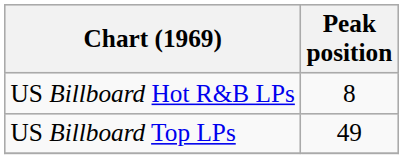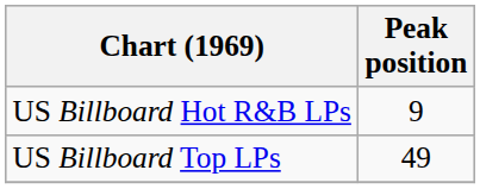US Billboard Hot R&B LPs | Peak position: 8 -> 9
